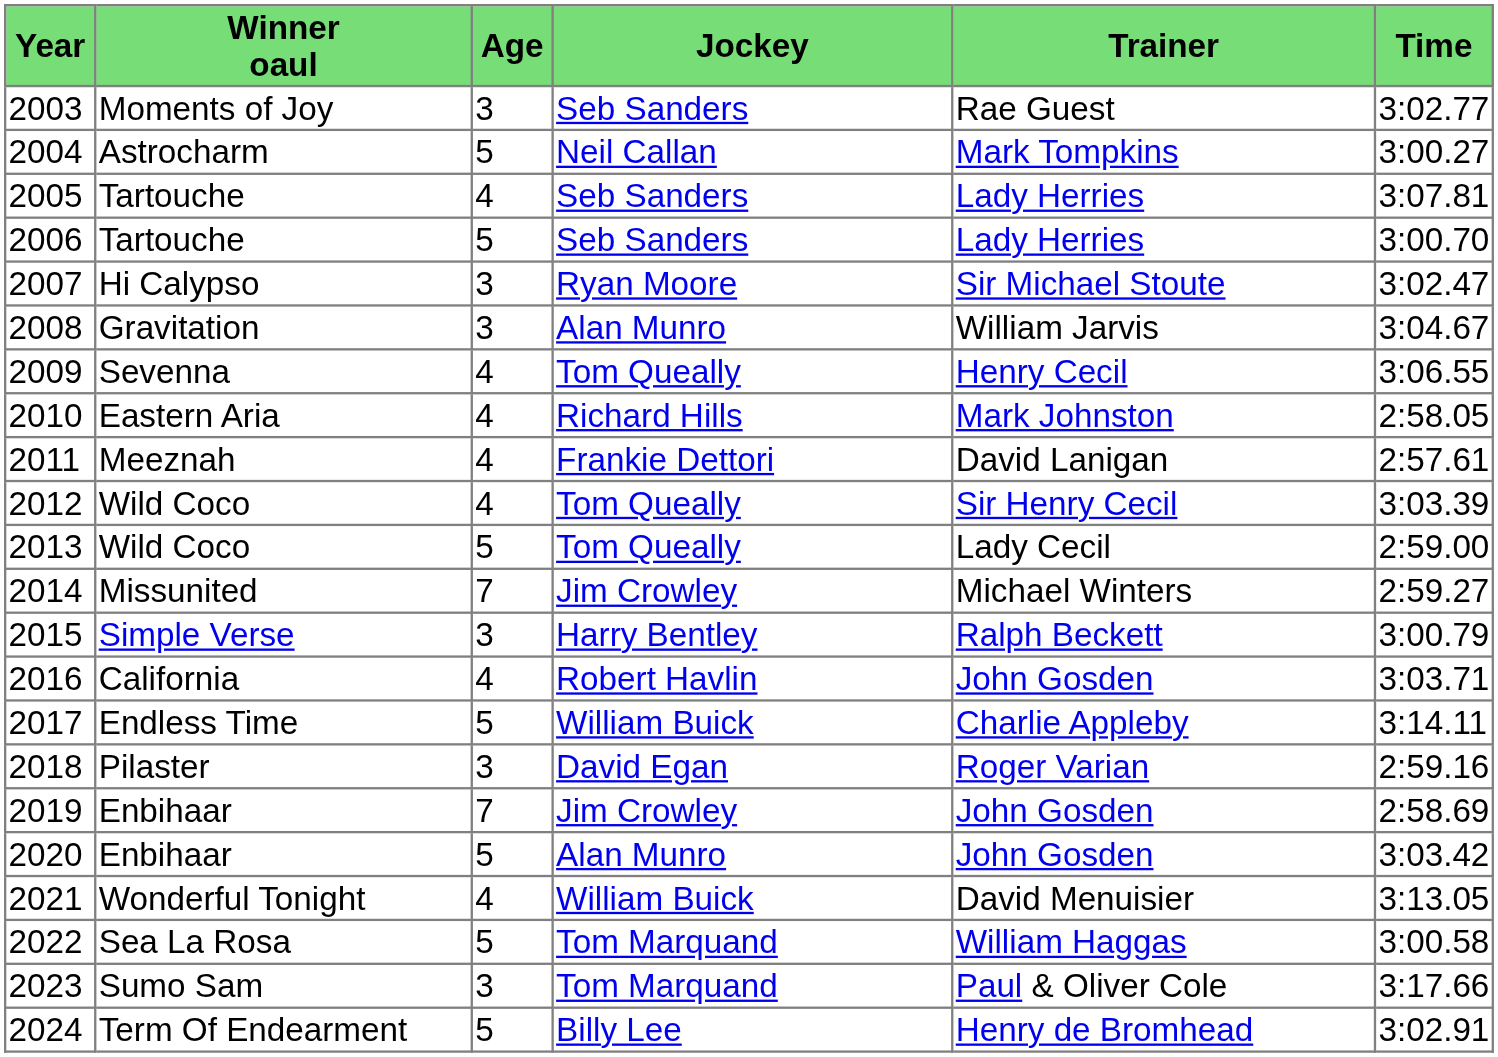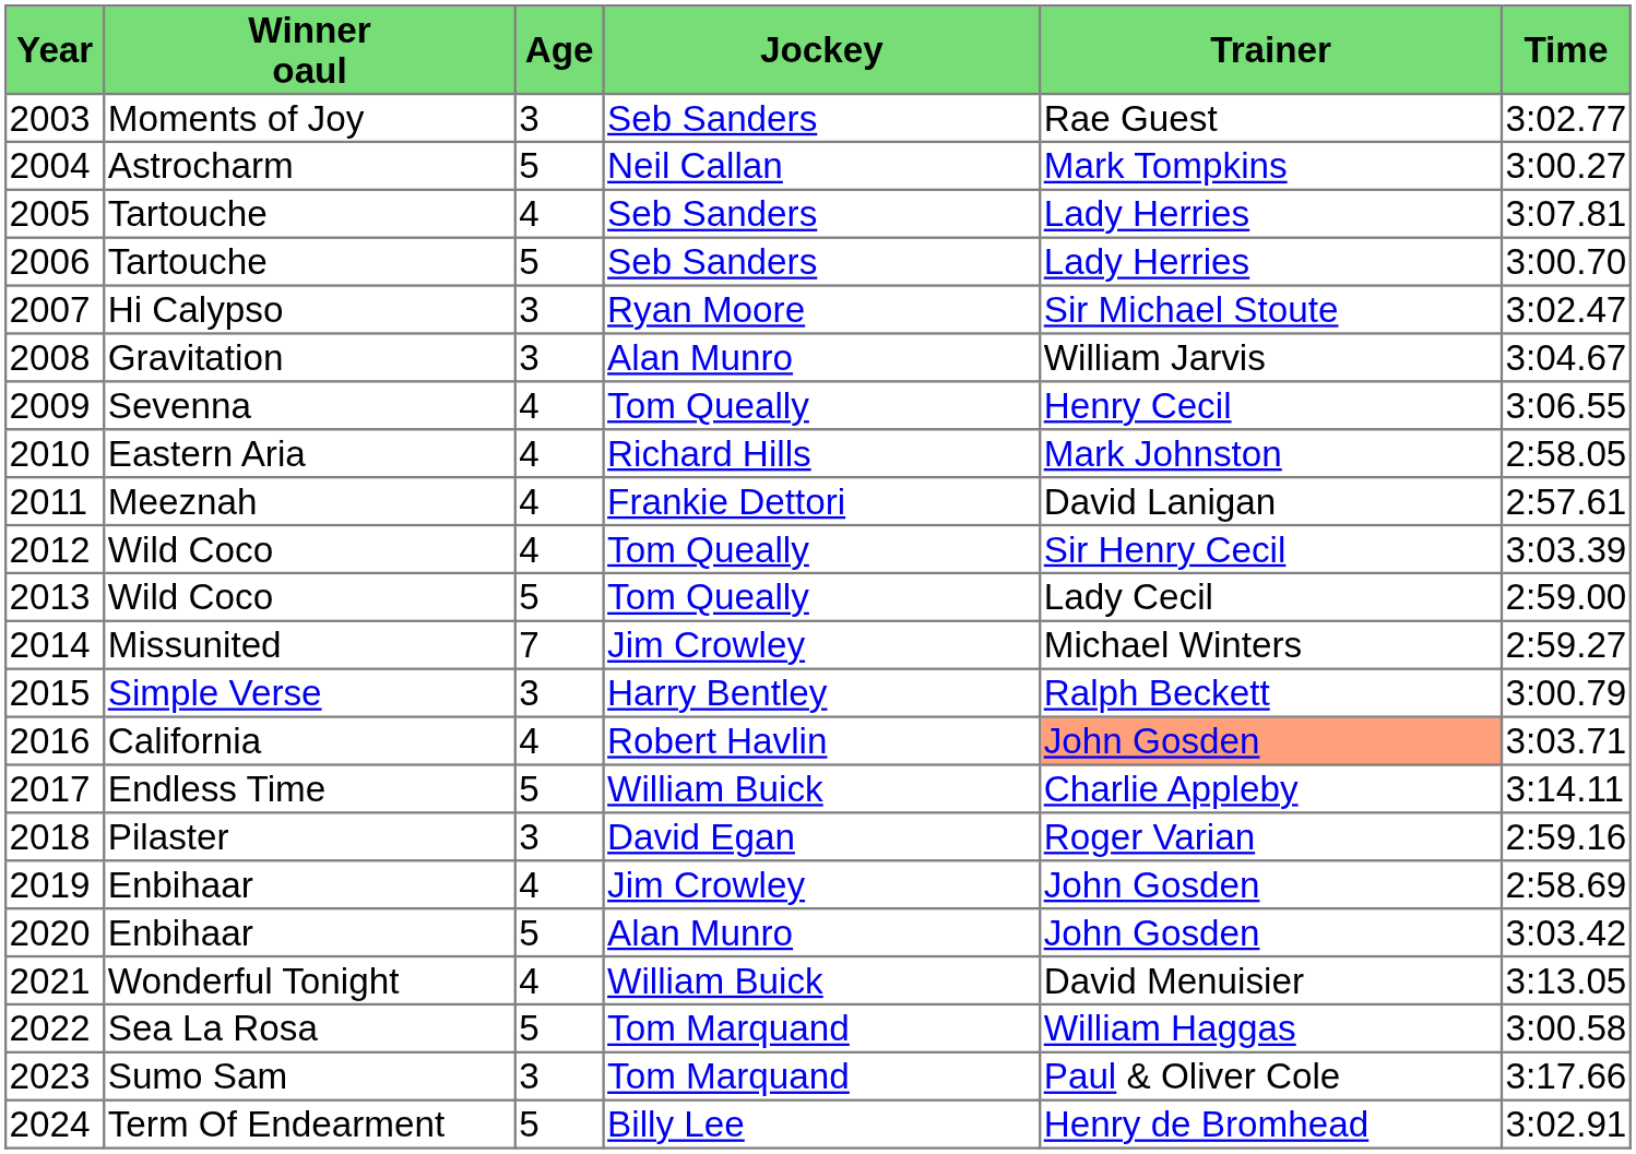2016 | Trainer: no background -> lightsalmon background
2019 | Age: 7 -> 4
